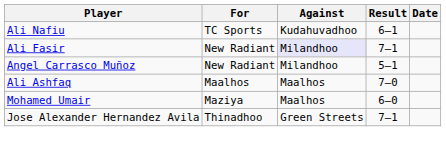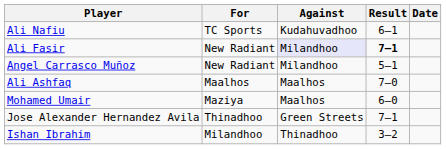Ali Fasir | Result: normal -> bold
+ row: Ishan Ibrahim | Milandhoo | Thinadhoo | 3–2
